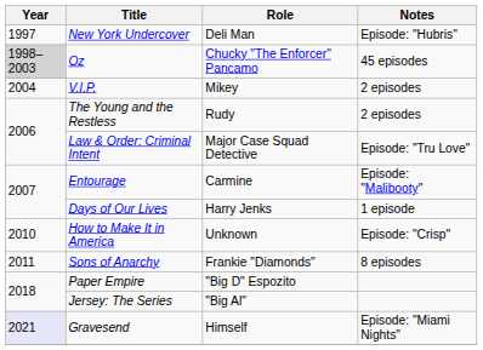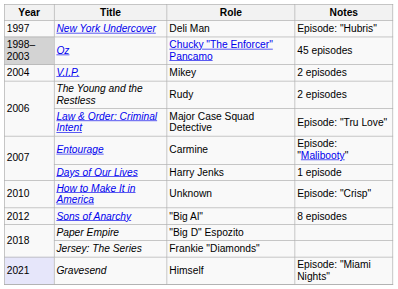Sons of Anarchy | Year: 2011 -> 2012
Sons of Anarchy | Role: Frankie "Diamonds" -> "Big Al"
Jersey: The Series | Role: "Big Al" -> Frankie "Diamonds"
